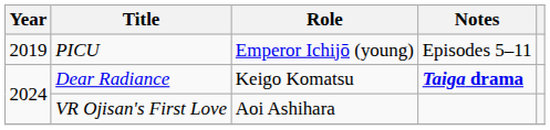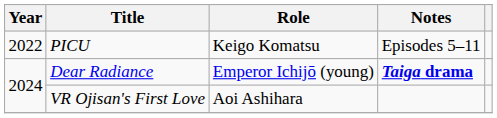PICU | Year: 2019 -> 2022
PICU | Role: Emperor Ichijō (young) -> Keigo Komatsu
Dear Radiance | Role: Keigo Komatsu -> Emperor Ichijō (young)
